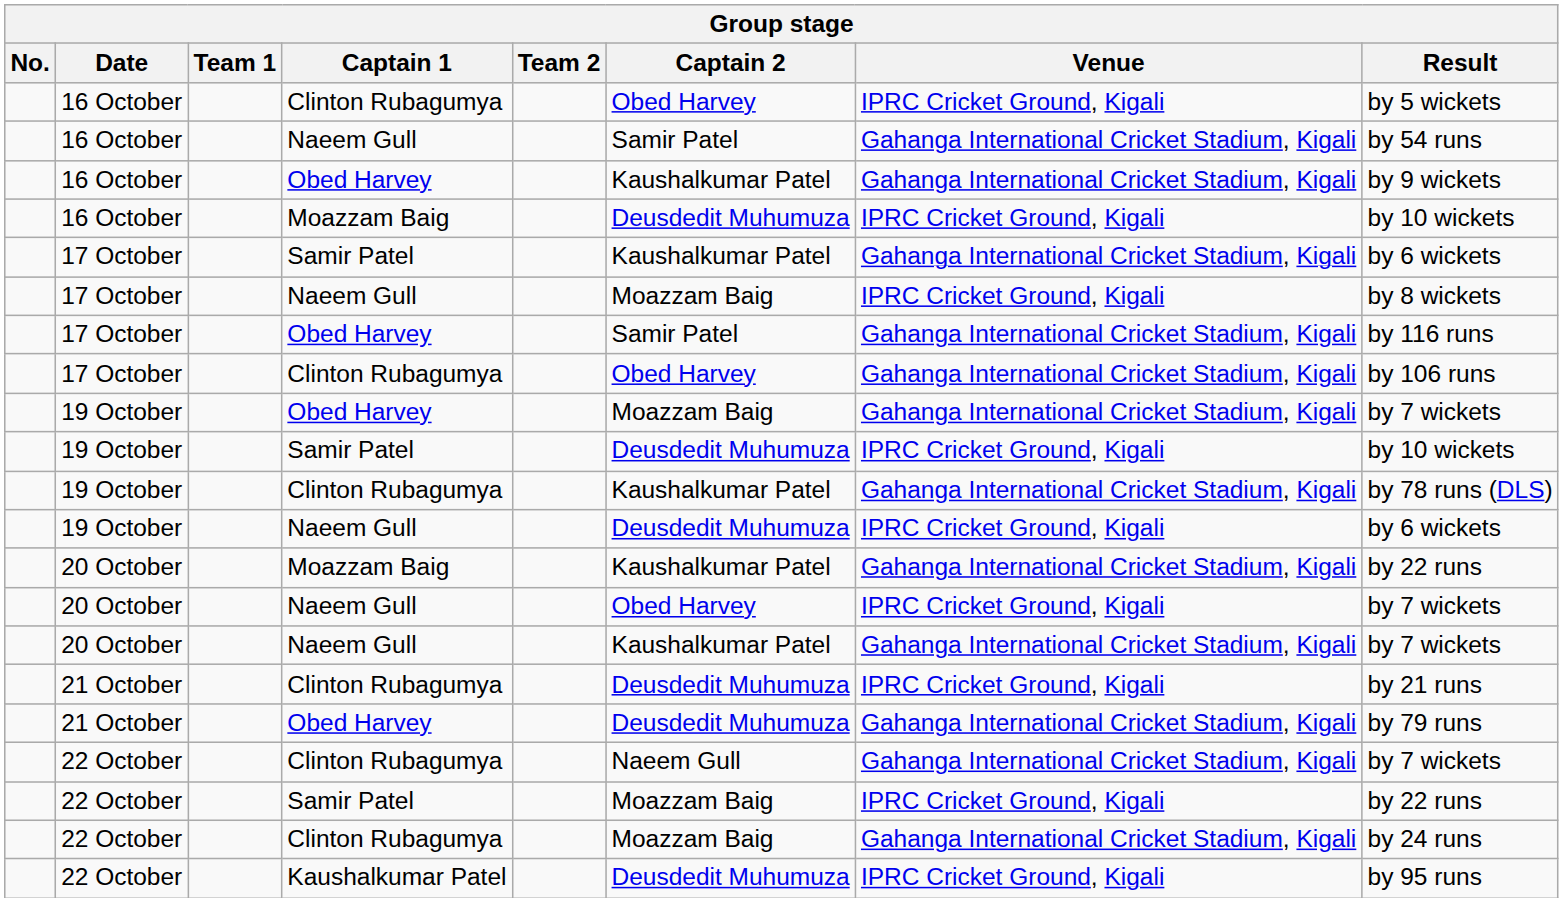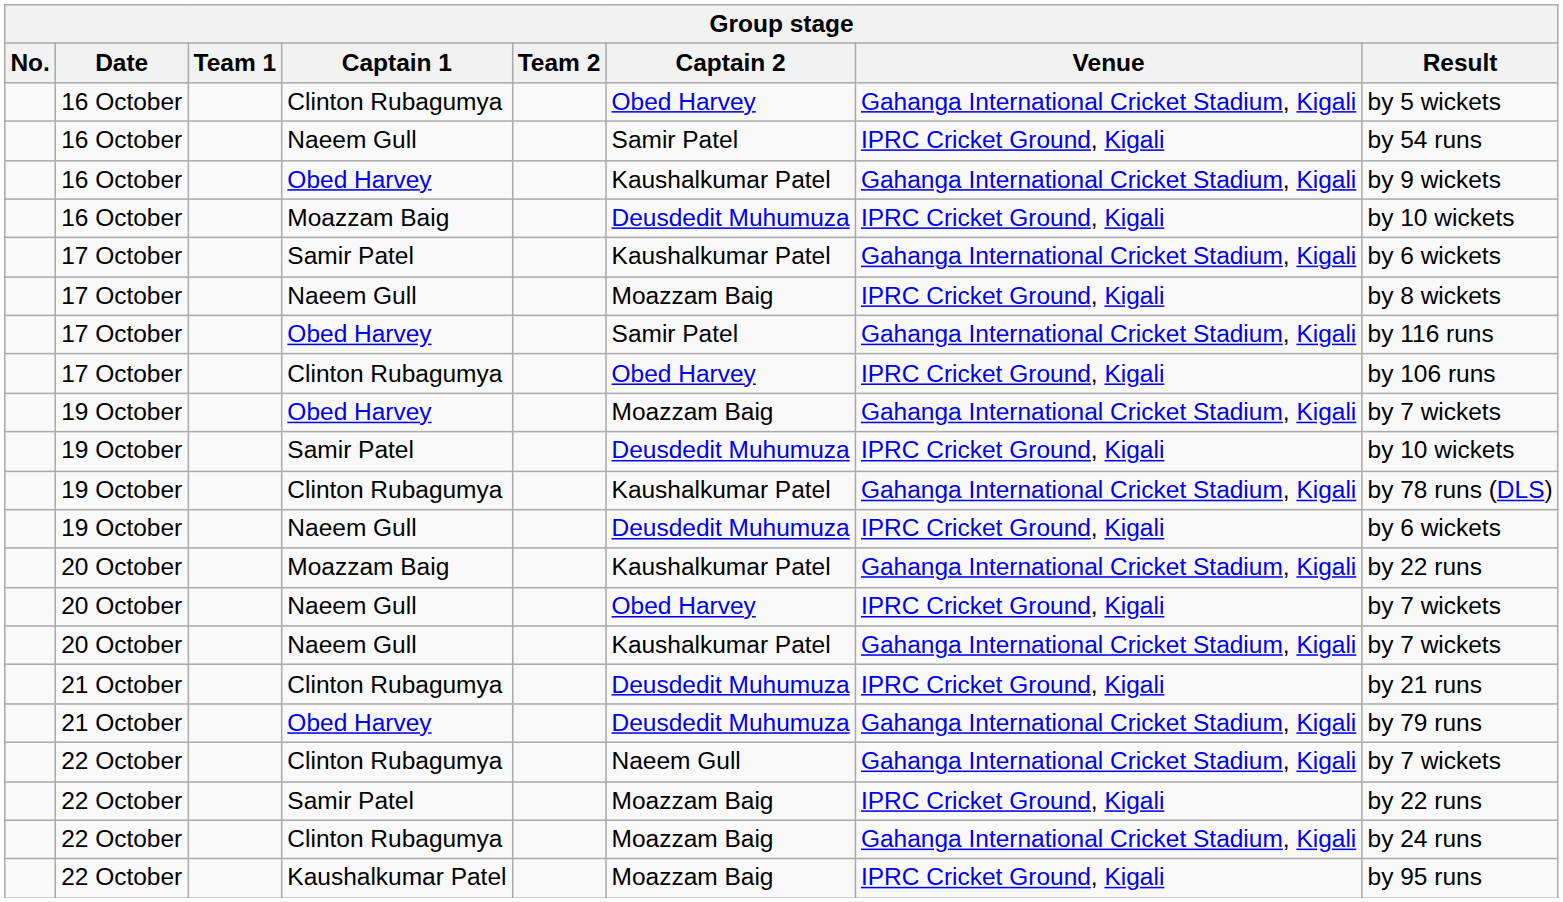16 October / Clinton Rubagumya | Venue: IPRC Cricket Ground, Kigali -> Gahanga International Cricket Stadium, Kigali
16 October / Naeem Gull | Venue: Gahanga International Cricket Stadium, Kigali -> IPRC Cricket Ground, Kigali
17 October / Clinton Rubagumya | Venue: Gahanga International Cricket Stadium, Kigali -> IPRC Cricket Ground, Kigali
22 October / Kaushalkumar Patel | Captain 2: Deusdedit Muhumuza -> Moazzam Baig
